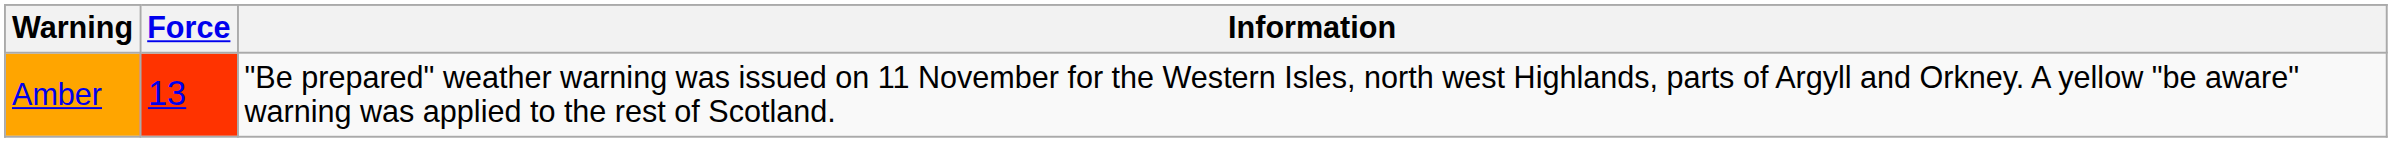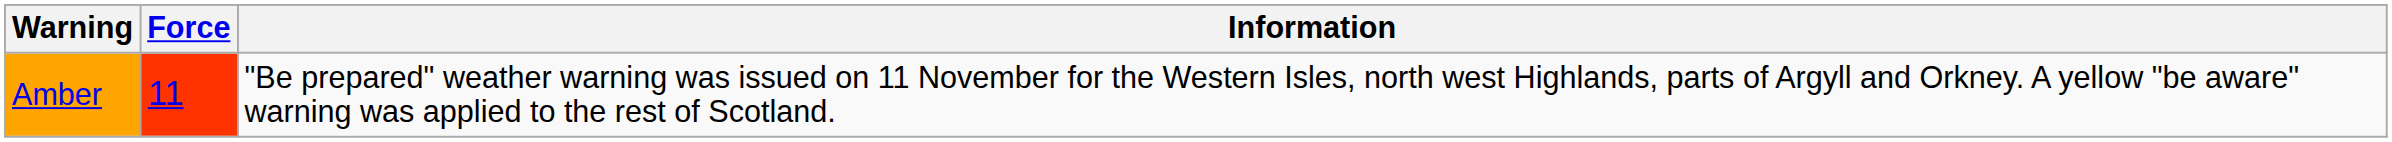Amber | Force: 13 -> 11
